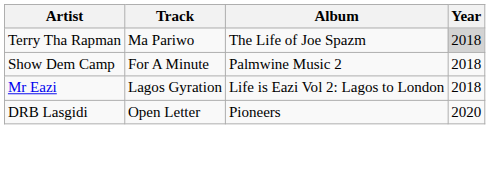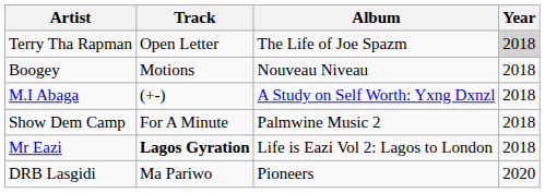Terry Tha Rapman | Track: Ma Pariwo -> Open Letter
+ row: Boogey | Motions | Nouveau Niveau | 2018
+ row: M.I Abaga | (+-) | A Study on Self Worth: Yxng Dxnzl | 2018
Mr Eazi | Track: normal -> bold
DRB Lasgidi | Track: Open Letter -> Ma Pariwo
